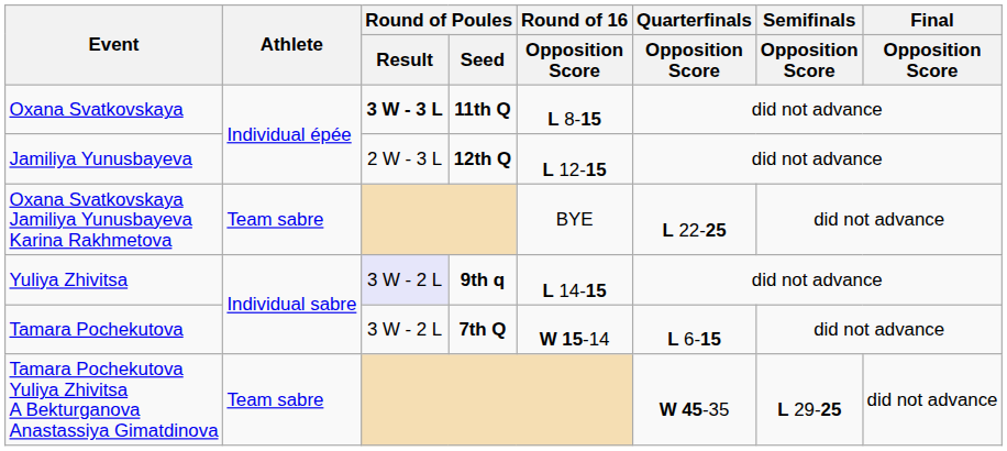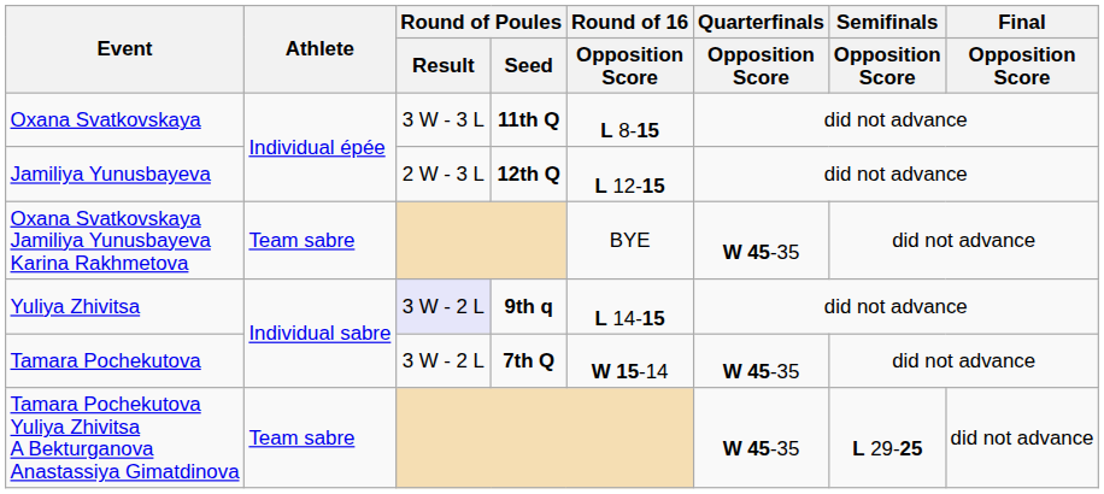Oxana Svatkovskaya | Round of Poules / Result: bold -> normal
Oxana Svatkovskaya Jamiliya Yunusbayeva Karina Rakhmetova | Quarterfinals / Opposition Score: L 22-25 -> W 45-35
Tamara Pochekutova | Quarterfinals / Opposition Score: L 6-15 -> W 45-35
